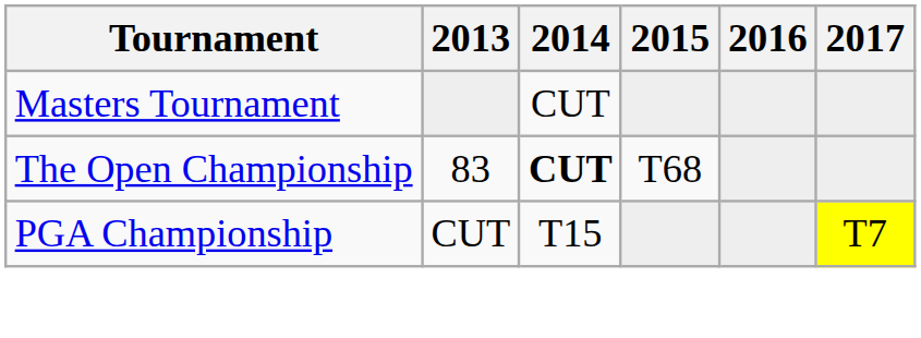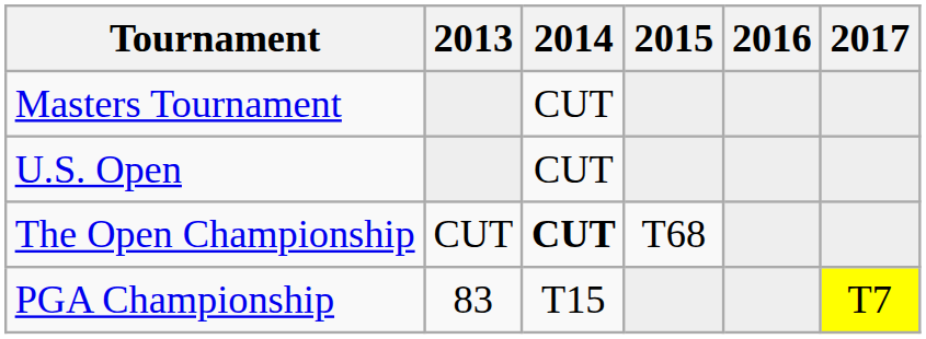+ row: U.S. Open | CUT
The Open Championship | 2013: 83 -> CUT
PGA Championship | 2013: CUT -> 83
